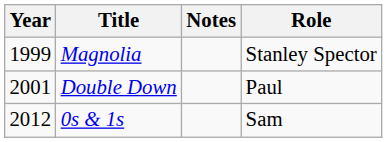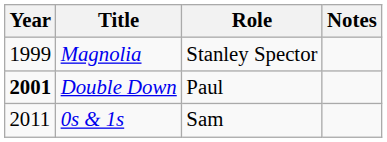columns swapped: Role <-> Notes
Double Down | Year: normal -> bold
0s & 1s | Year: 2012 -> 2011
